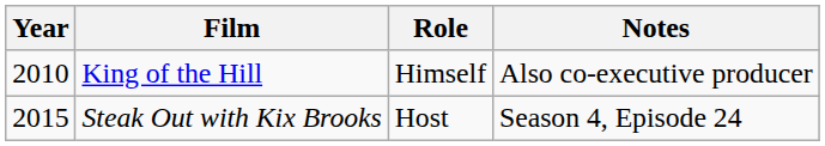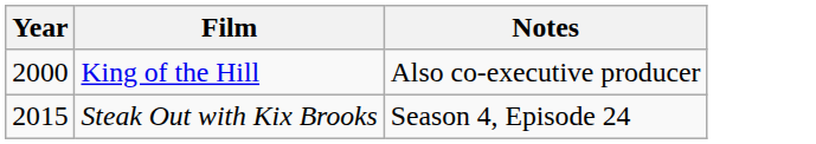- column: Role | Himself | Host
King of the Hill | Year: 2010 -> 2000
